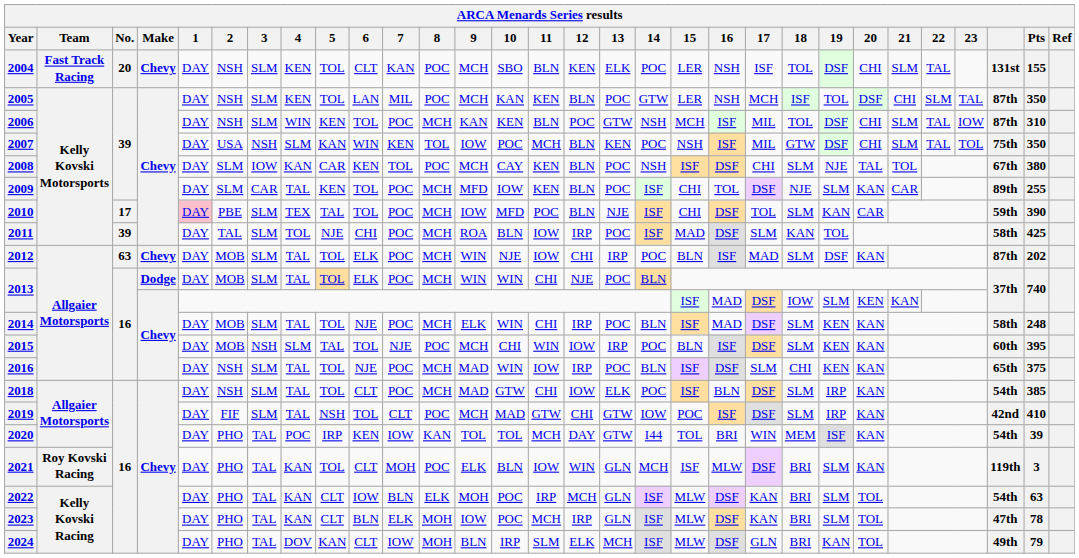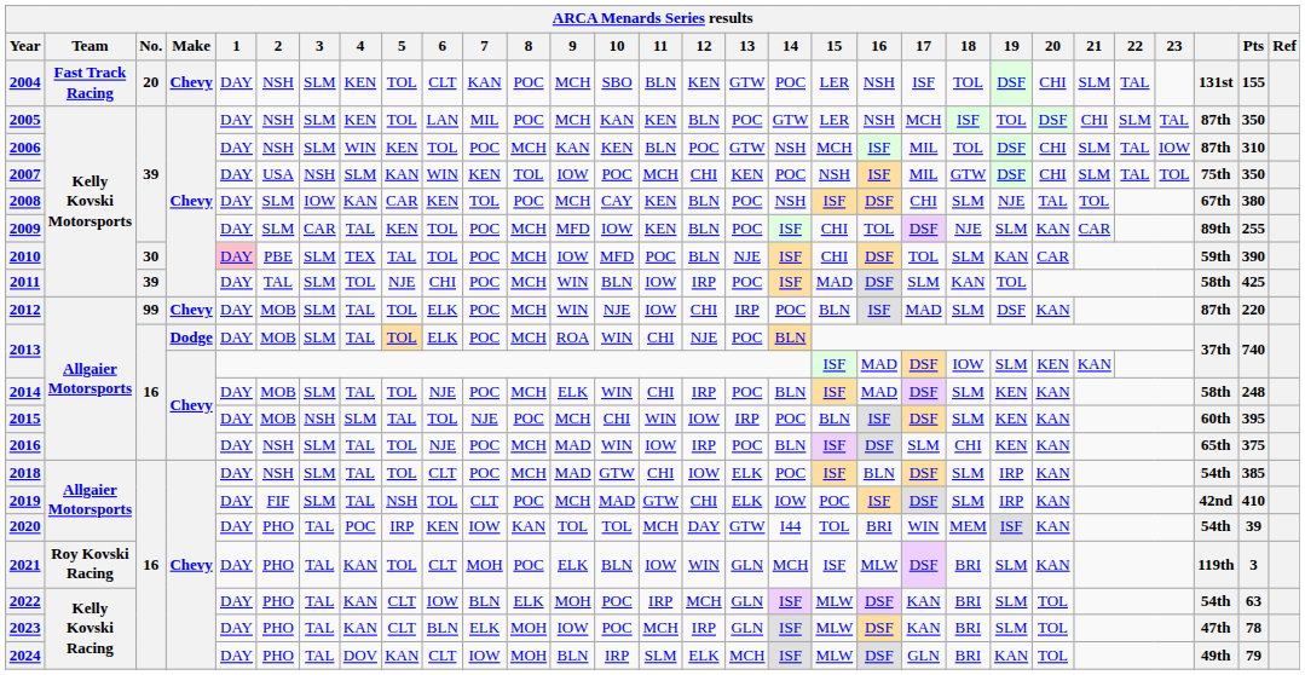2004 | 13: ELK -> GTW
2007 | 12: BLN -> CHI
2010 | No.: 17 -> 30
2011 | 9: ROA -> WIN
2012 | No.: 63 -> 99
2012 | Pts: 202 -> 220
2013 / Dodge | 9: WIN -> ROA
2019 | 13: GTW -> ELK
